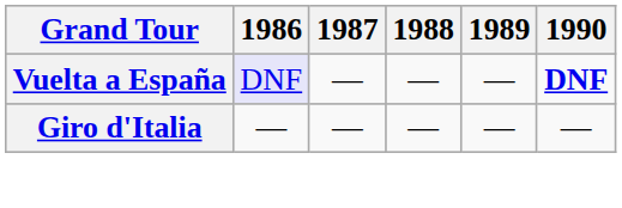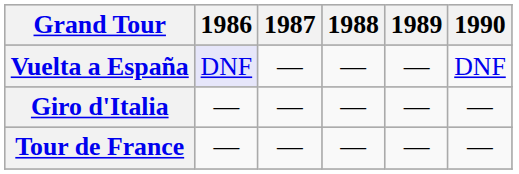Vuelta a España | 1990: bold -> normal
+ row: Tour de France | — | — | — | — | —
